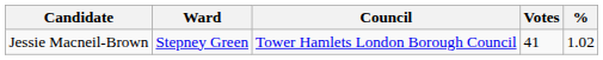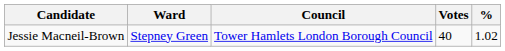Jessie Macneil-Brown | Votes: 41 -> 40
